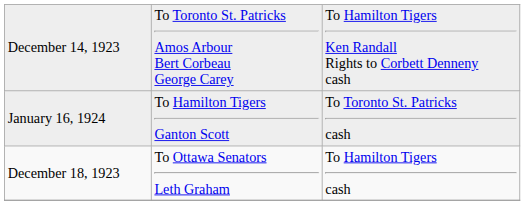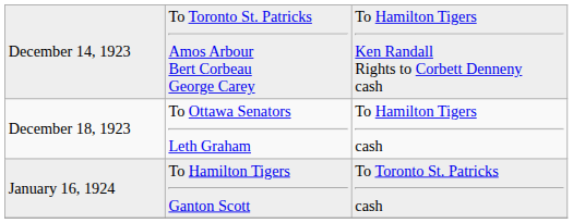rows swapped: December 18, 1923 <-> January 16, 1924
